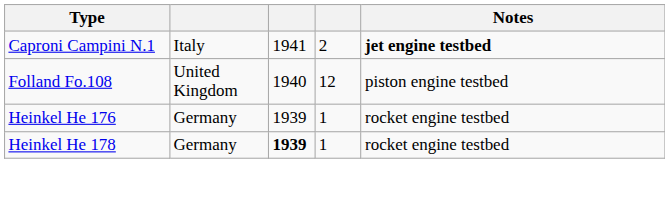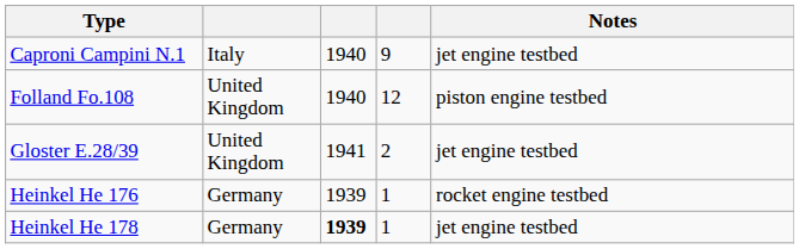Caproni Campini N.1 | column 3: 1941 -> 1940
Caproni Campini N.1 | column 4: 2 -> 9
Caproni Campini N.1 | Notes: bold -> normal
+ row: Gloster E.28/39 | United Kingdom | 1941 | 2 | jet engine testbed
Heinkel He 178 | Notes: rocket engine testbed -> jet engine testbed
